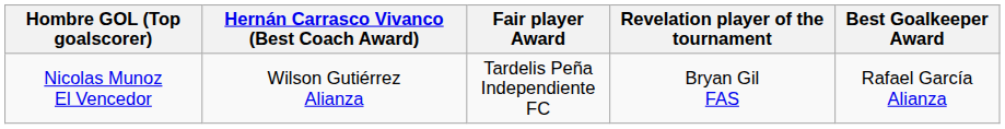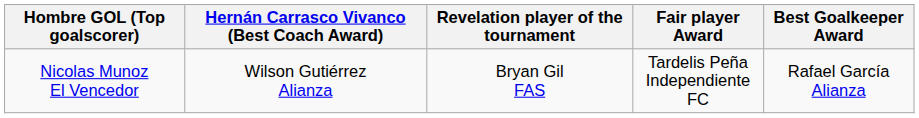columns swapped: Fair player Award <-> Revelation player of the tournament
